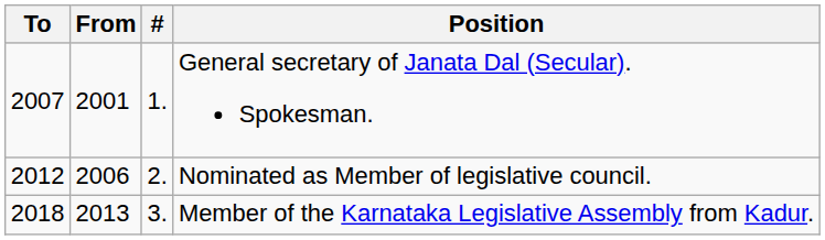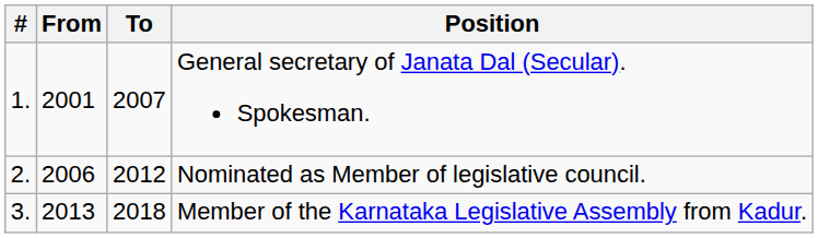columns swapped: # <-> To
